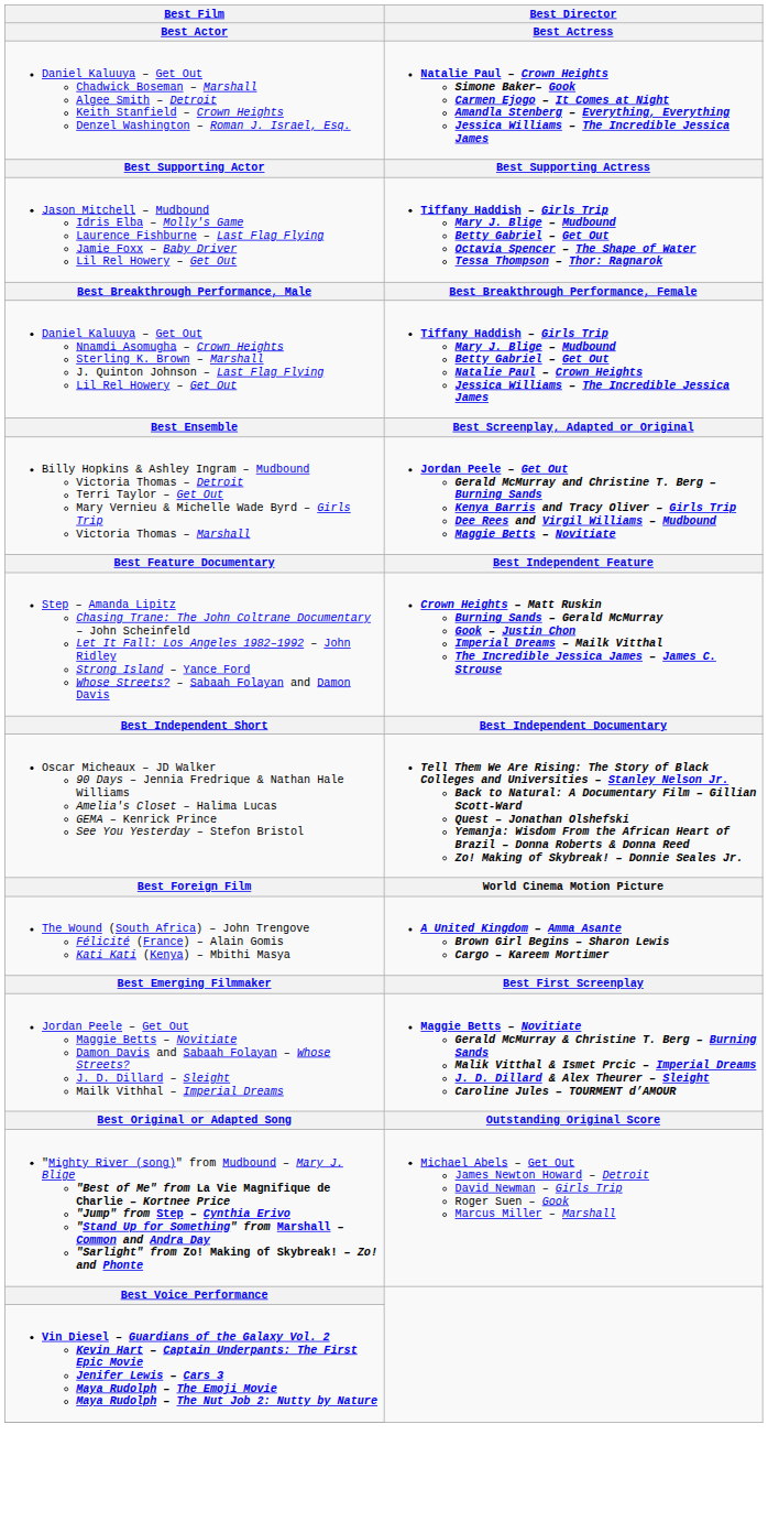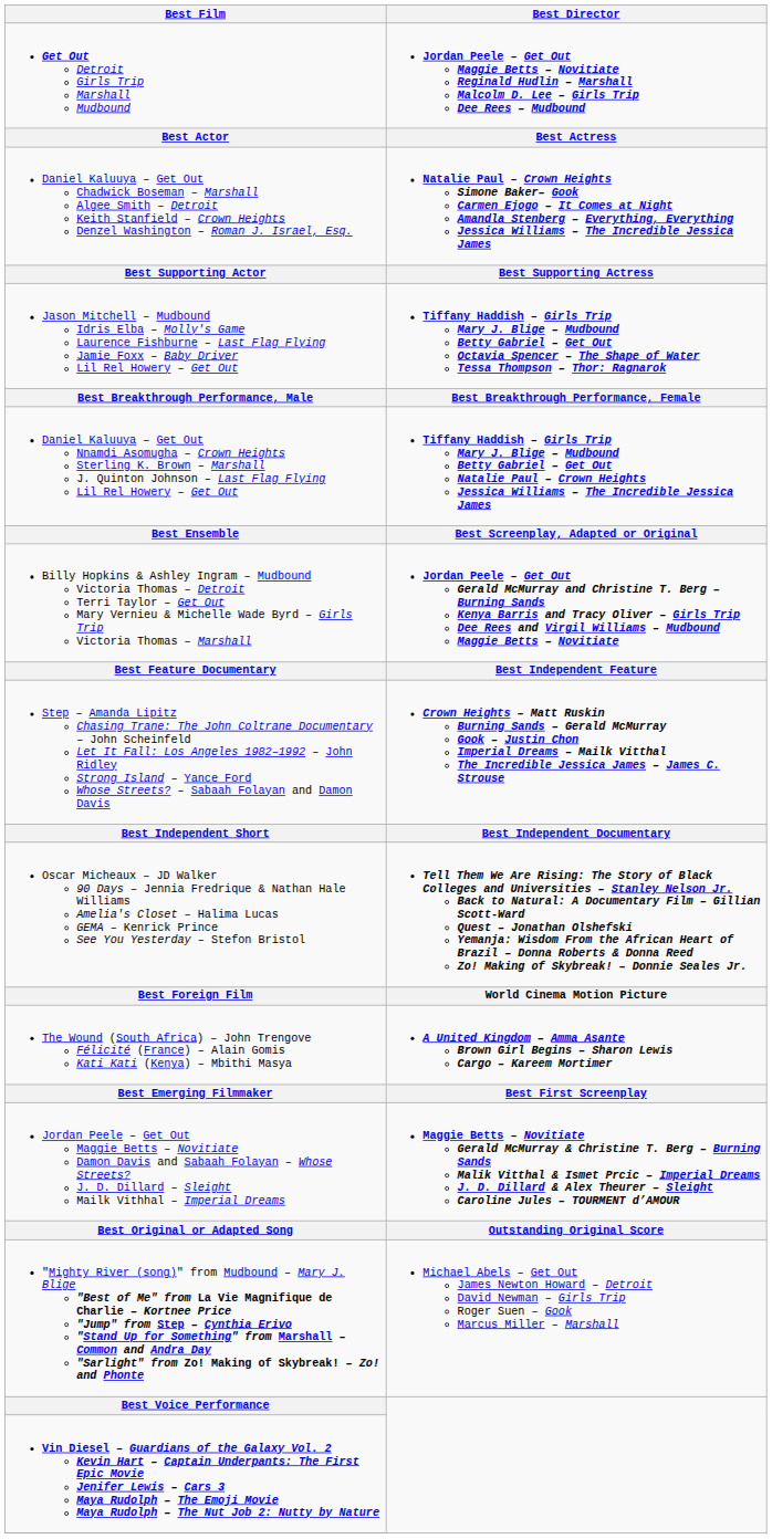+ row: Get Out Detroit Girls Trip Marshall Mudbound | Jordan Peele – Get Out Maggie Betts – Novitiate Reginald Hudlin – Marshall Malcolm D. Lee – Girls Trip Dee Rees – Mudbound
